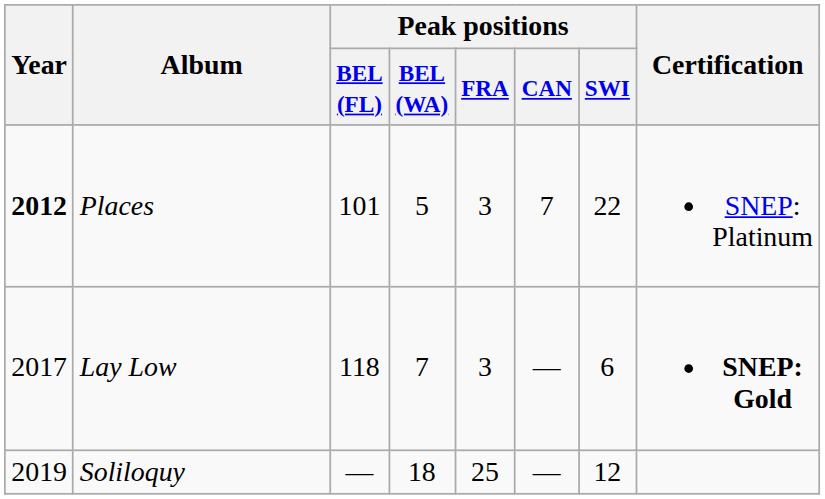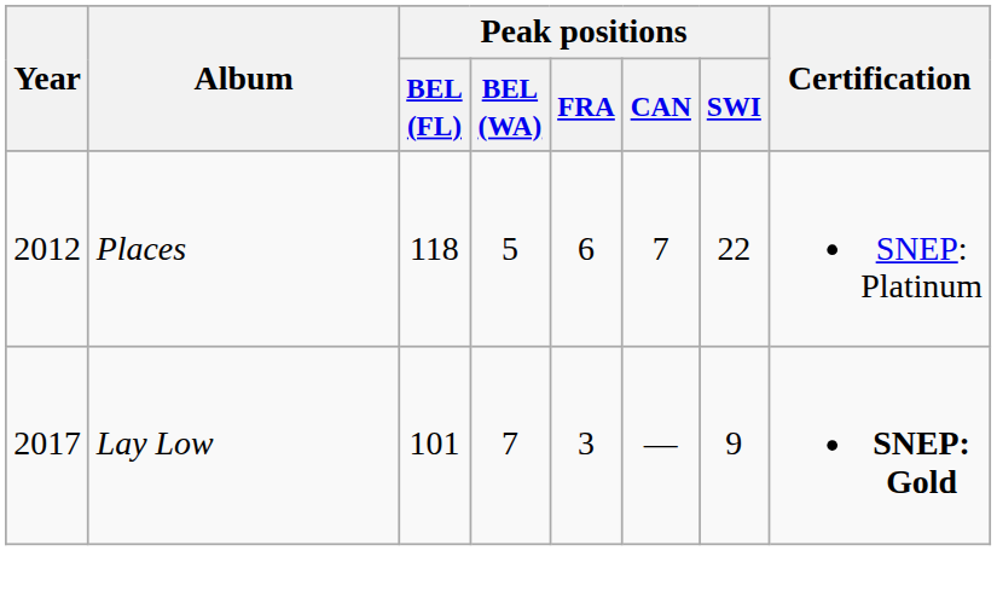Places | Year: bold -> normal
Places | Peak positions / BEL (FL): 101 -> 118
Places | Peak positions / FRA: 3 -> 6
Lay Low | Peak positions / BEL (FL): 118 -> 101
Lay Low | Peak positions / SWI: 6 -> 9
- row: 2019 | Soliloquy | — | 18 | 25 | — | 12
